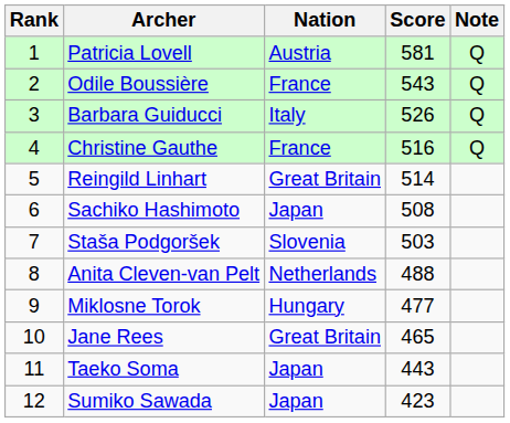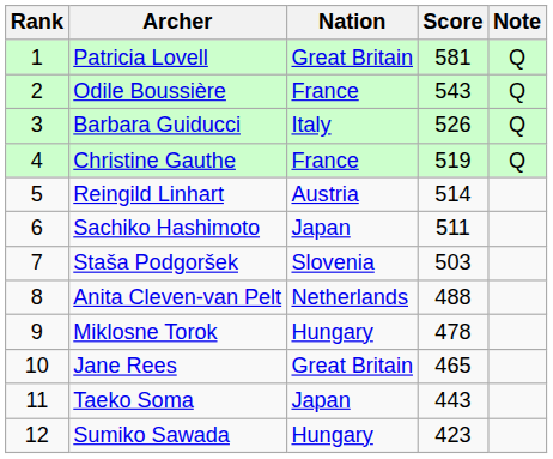Patricia Lovell | Nation: Austria -> Great Britain
Christine Gauthe | Score: 516 -> 519
Reingild Linhart | Nation: Great Britain -> Austria
Sachiko Hashimoto | Score: 508 -> 511
Miklosne Torok | Score: 477 -> 478
Sumiko Sawada | Nation: Japan -> Hungary
